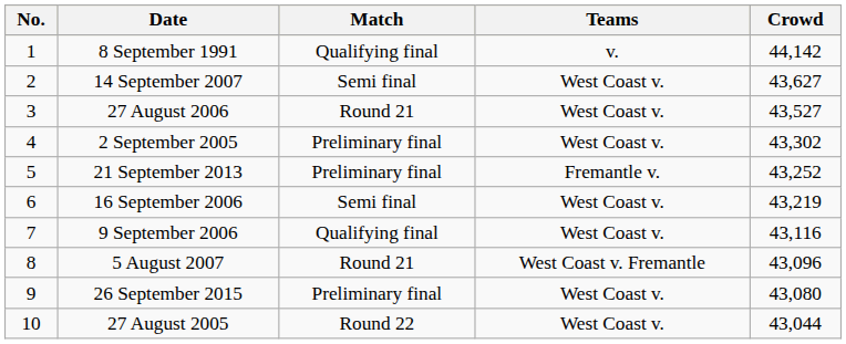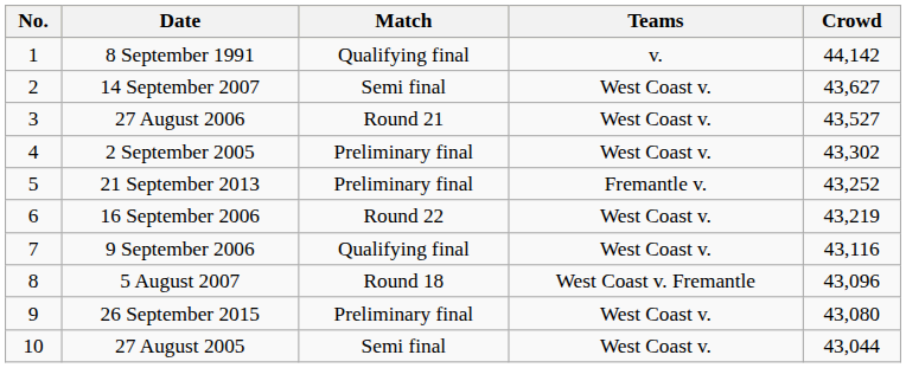16 September 2006 | Match: Semi final -> Round 22
5 August 2007 | Match: Round 21 -> Round 18
27 August 2005 | Match: Round 22 -> Semi final
